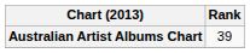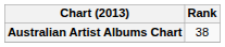Australian Artist Albums Chart | Rank: 39 -> 38
